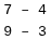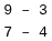rows swapped: 9 – 3 <-> 7 – 4
